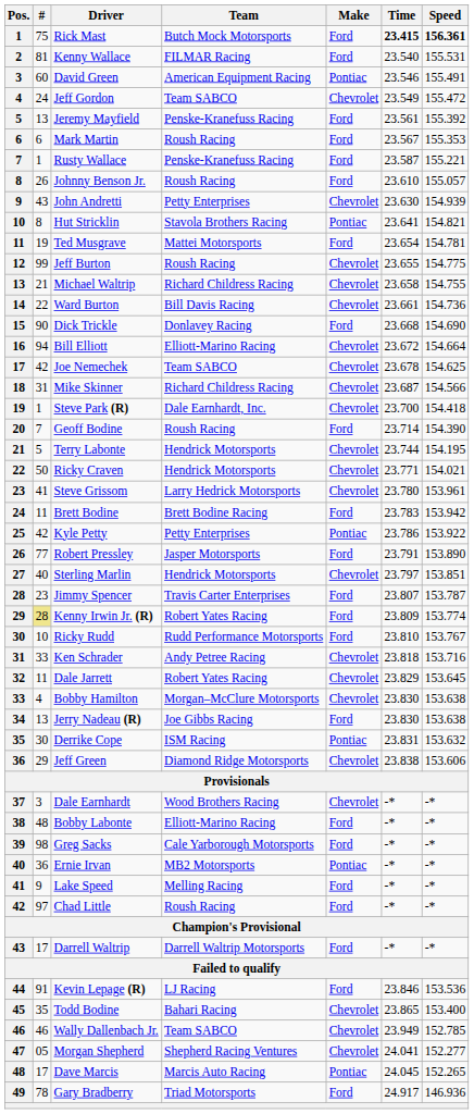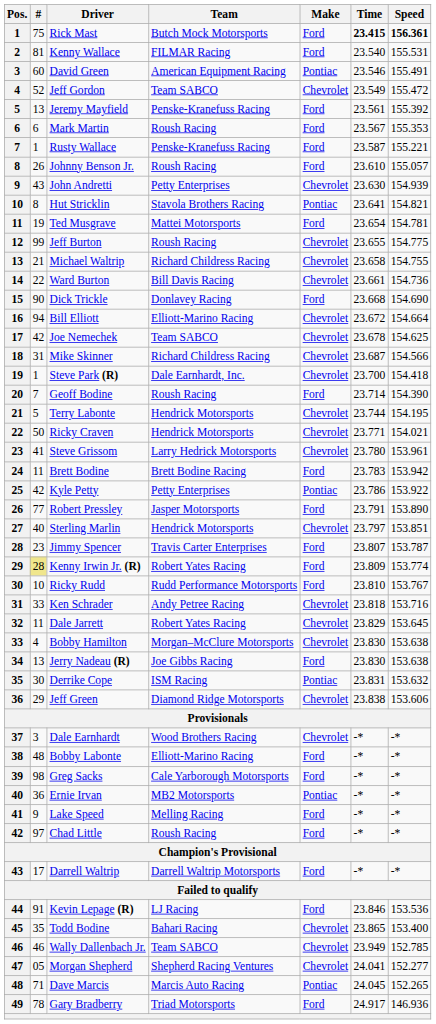Jeff Gordon | #: 24 -> 52
Dave Marcis | #: 17 -> 71
